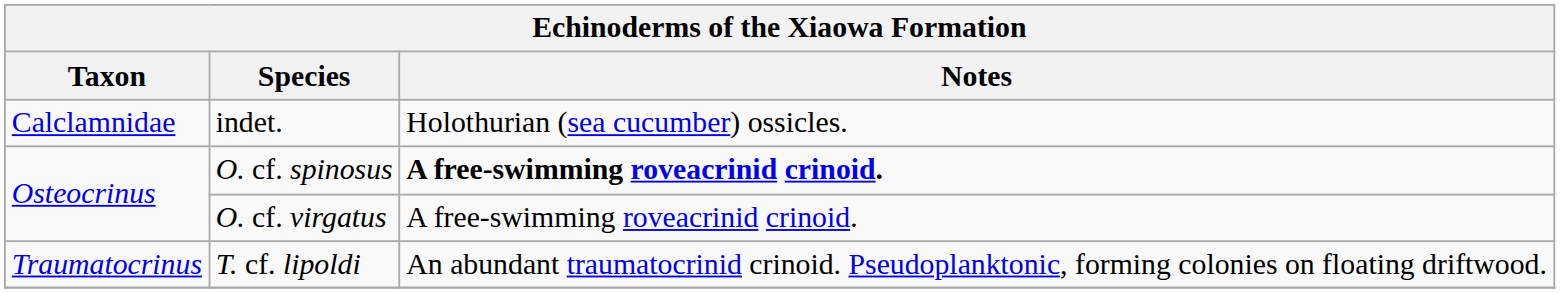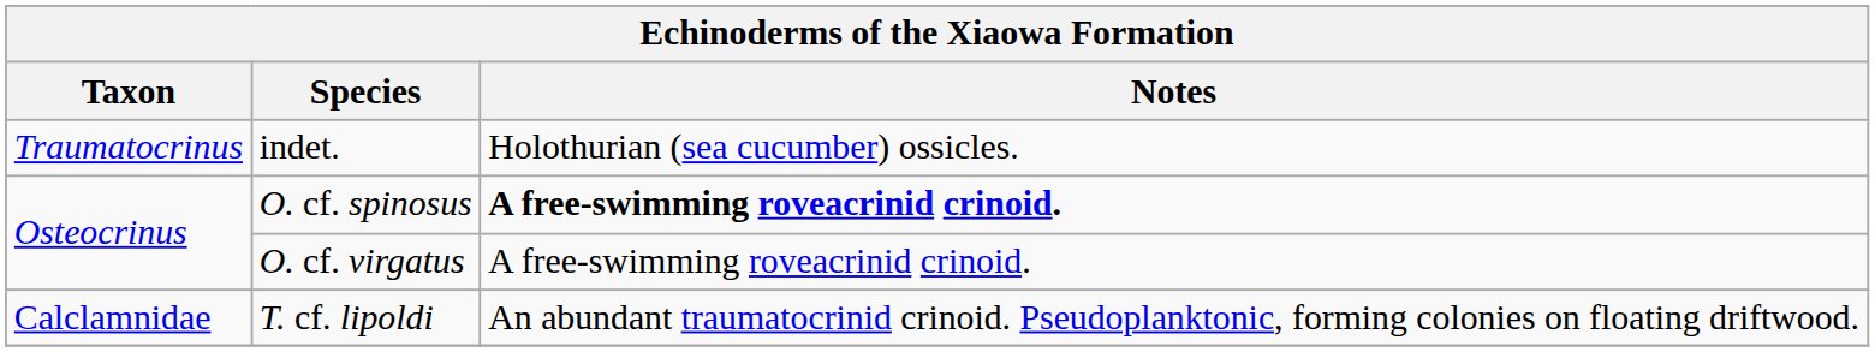indet. | Taxon: Calclamnidae -> Traumatocrinus
T. cf. lipoldi | Taxon: Traumatocrinus -> Calclamnidae
